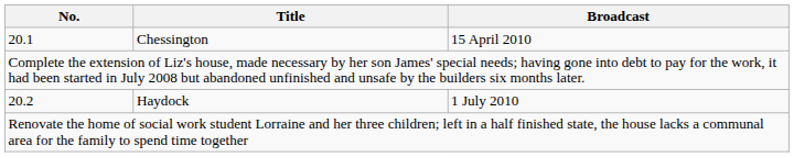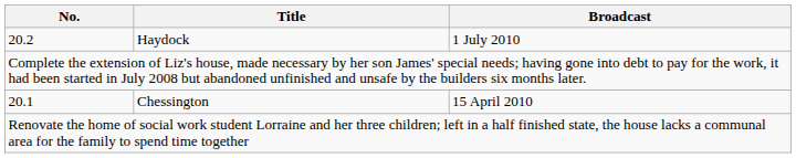rows swapped: 20.1 <-> 20.2
